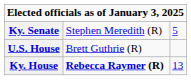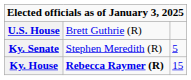rows swapped: U.S. House <-> Ky. Senate
Ky. House | column 3: 13 -> 15
